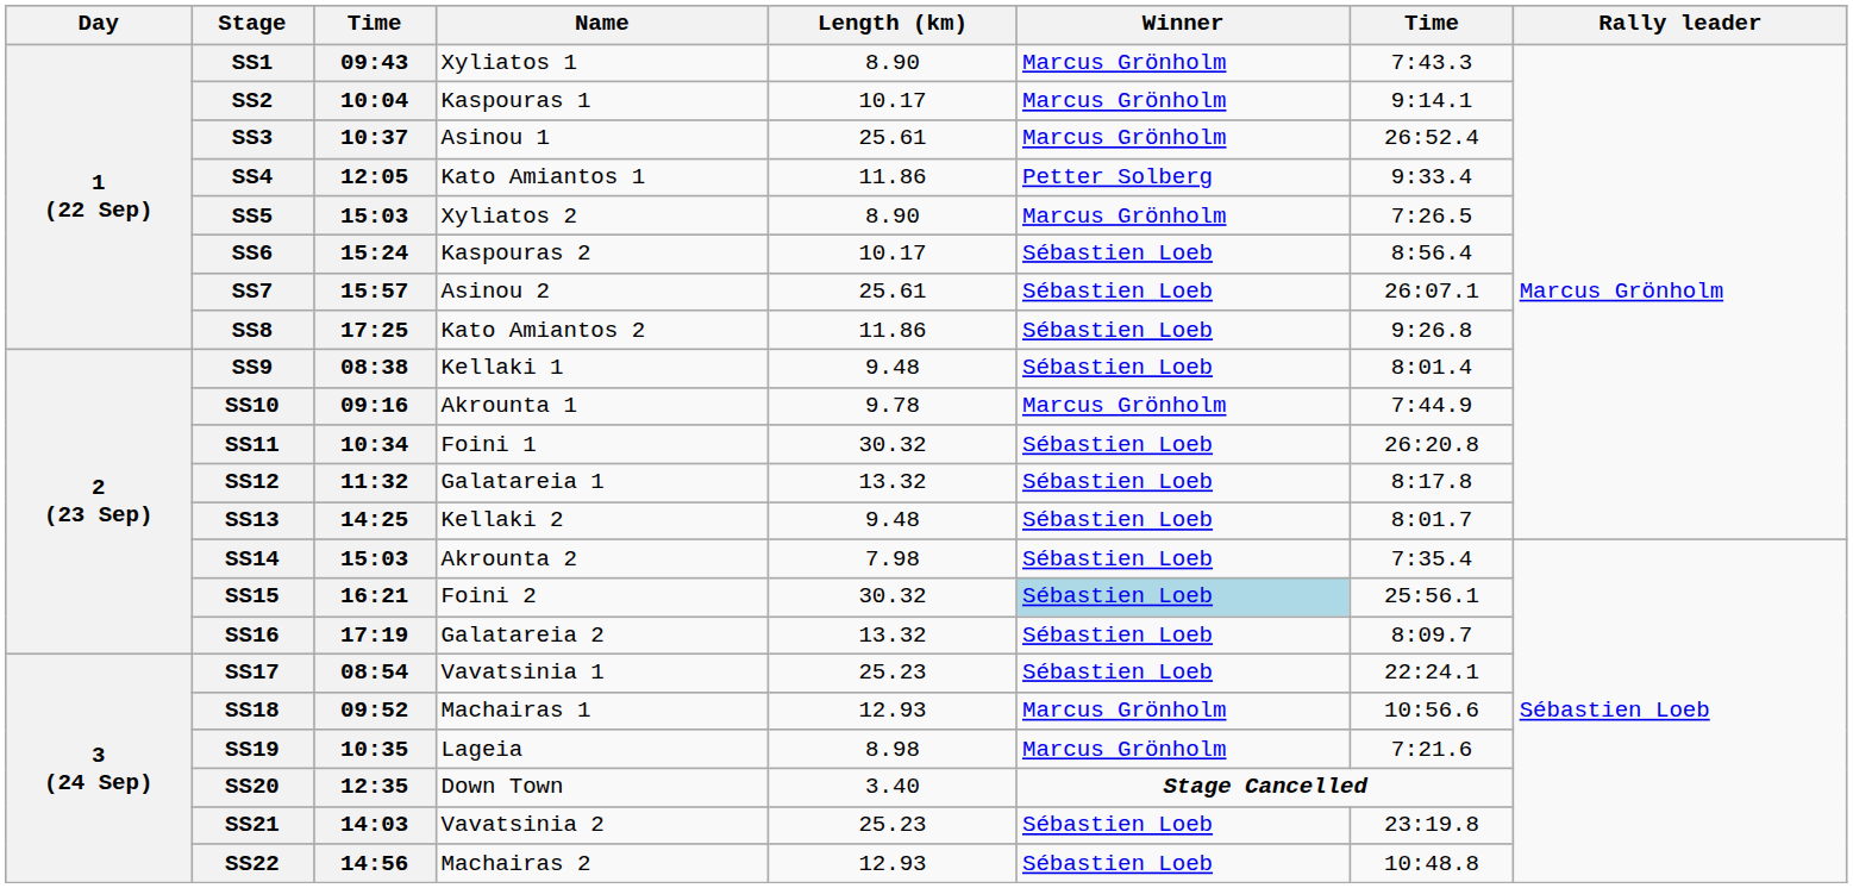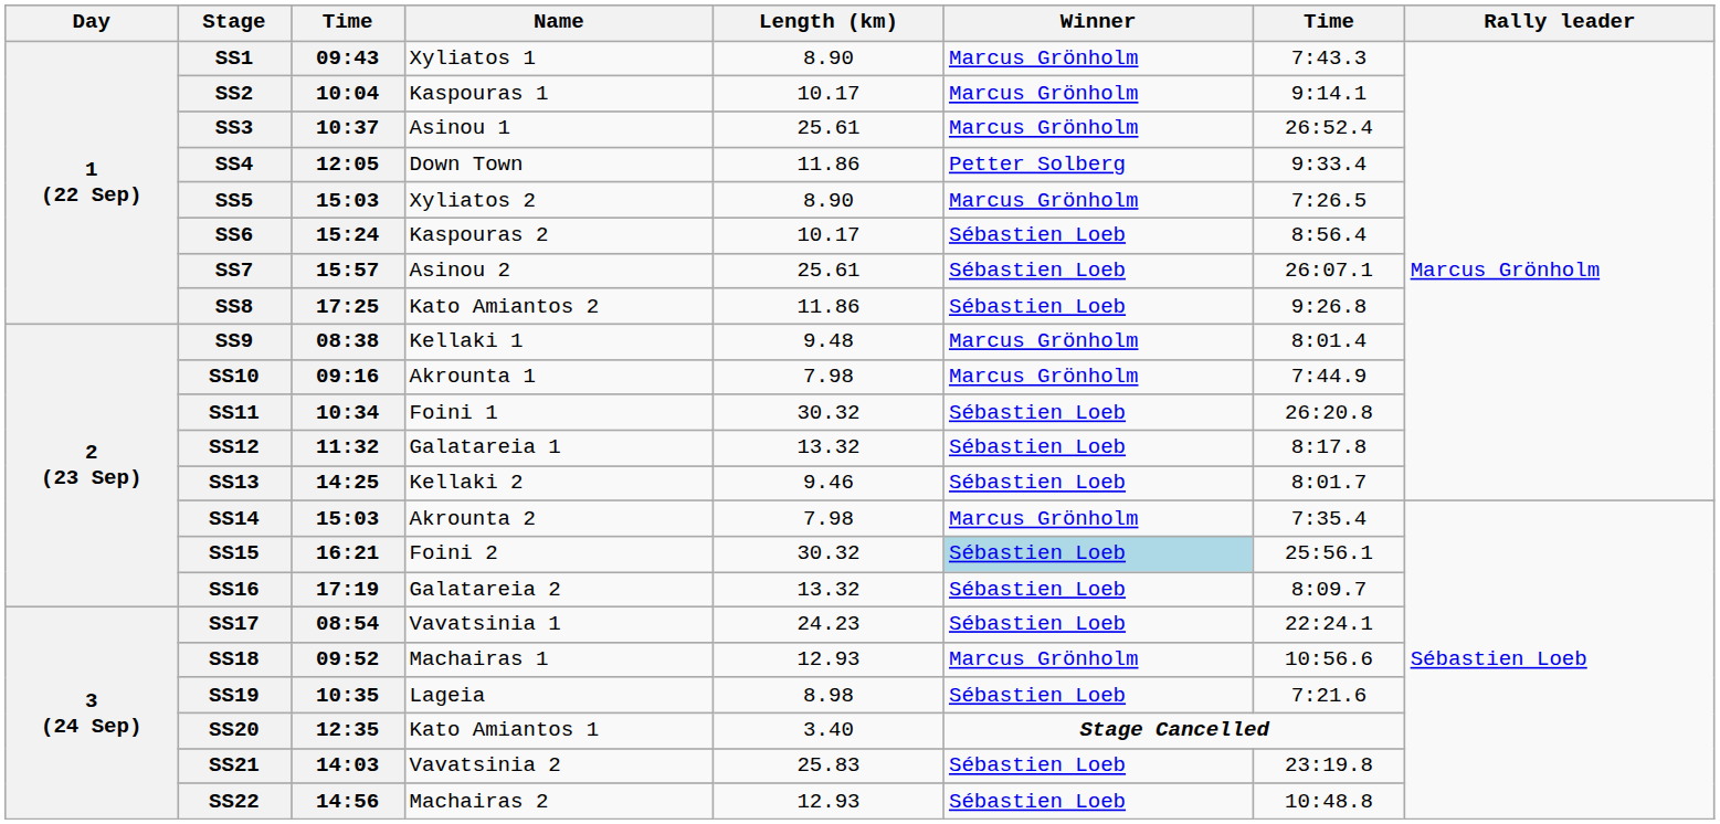SS4 | Name: Kato Amiantos 1 -> Down Town
SS9 | Winner: Sébastien Loeb -> Marcus Grönholm
SS10 | Length (km): 9.78 -> 7.98
SS13 | Length (km): 9.48 -> 9.46
SS14 | Winner: Sébastien Loeb -> Marcus Grönholm
SS17 | Length (km): 25.23 -> 24.23
SS19 | Winner: Marcus Grönholm -> Sébastien Loeb
SS20 | Name: Down Town -> Kato Amiantos 1
SS21 | Length (km): 25.23 -> 25.83
